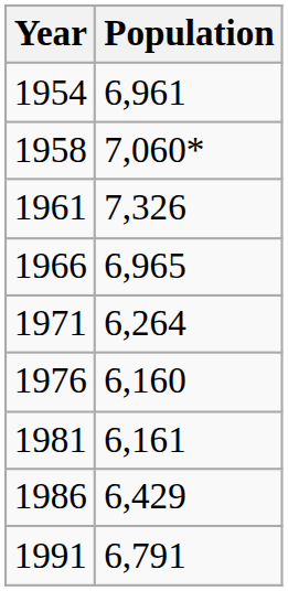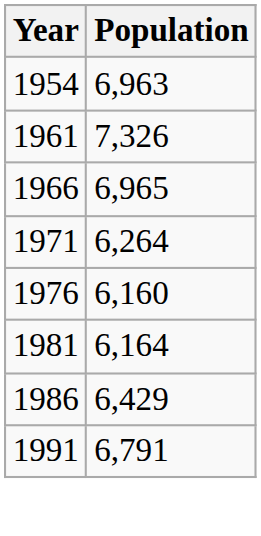1954 | Population: 6,961 -> 6,963
- row: 1958 | 7,060*
1981 | Population: 6,161 -> 6,164
